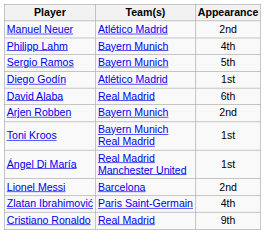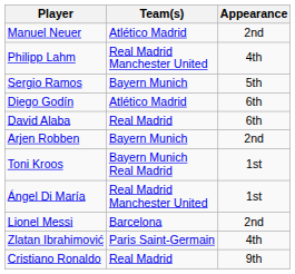Philipp Lahm | Team(s): Bayern Munich -> Real Madrid Manchester United
Diego Godín | Appearance: 1st -> 6th
